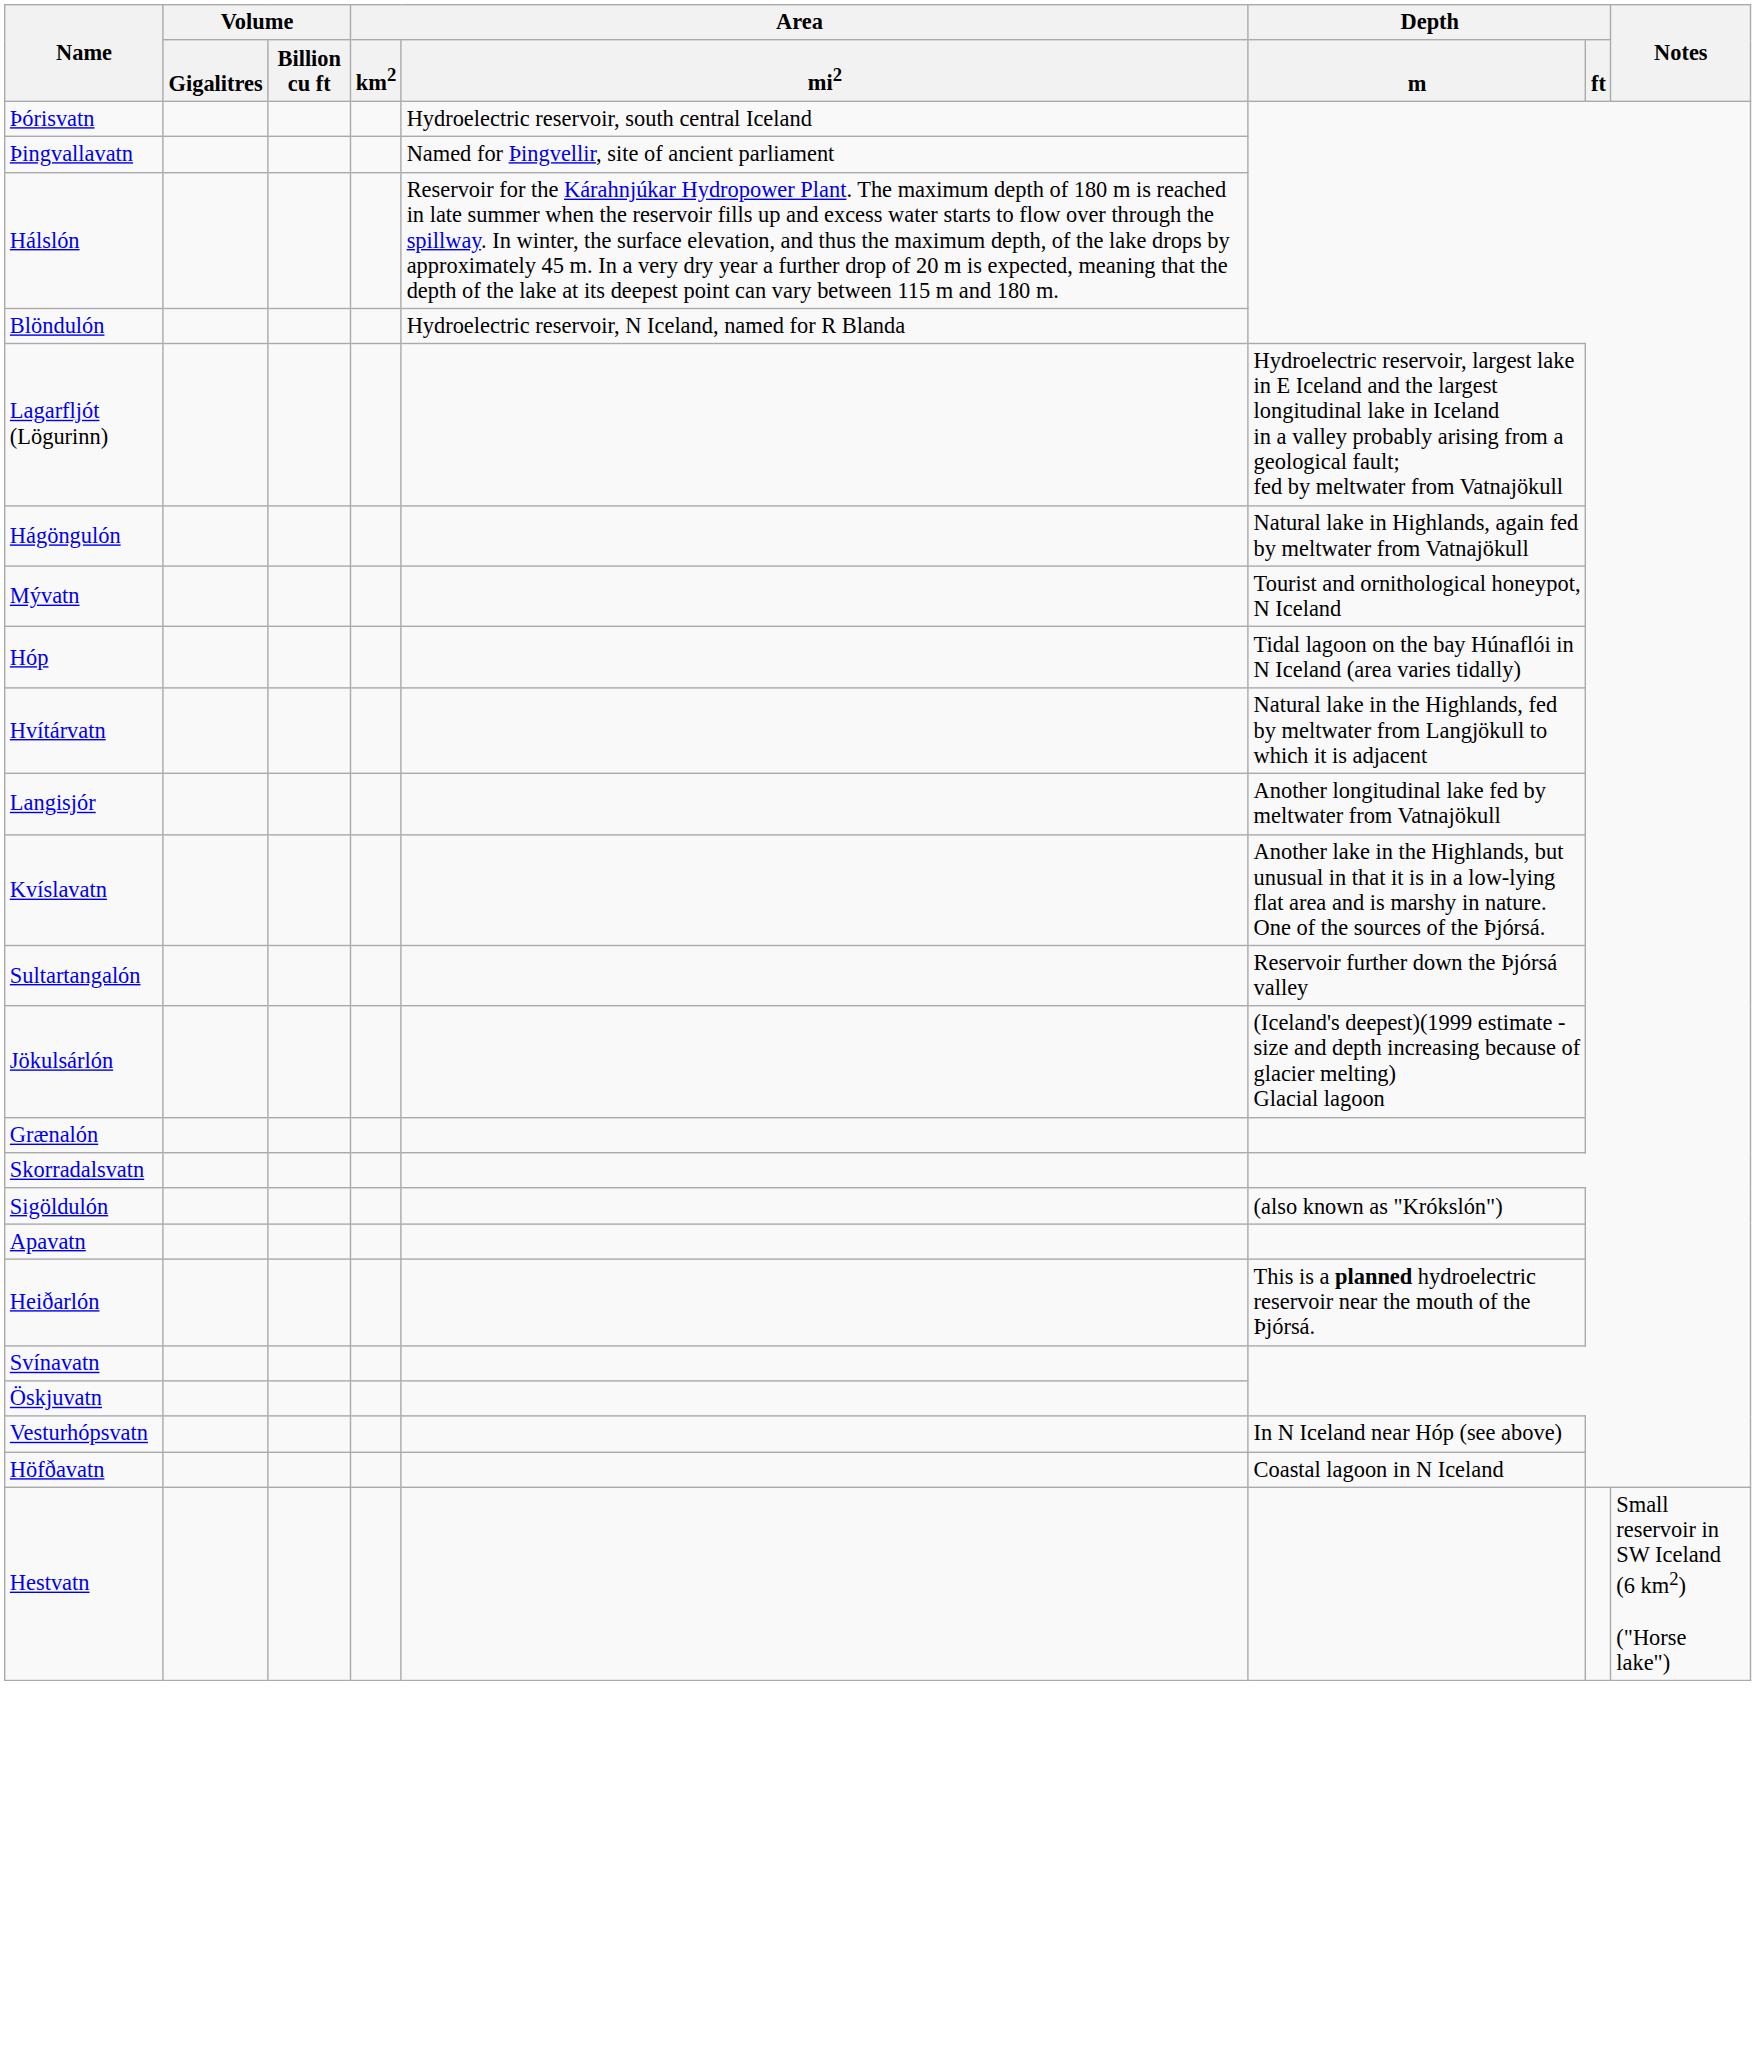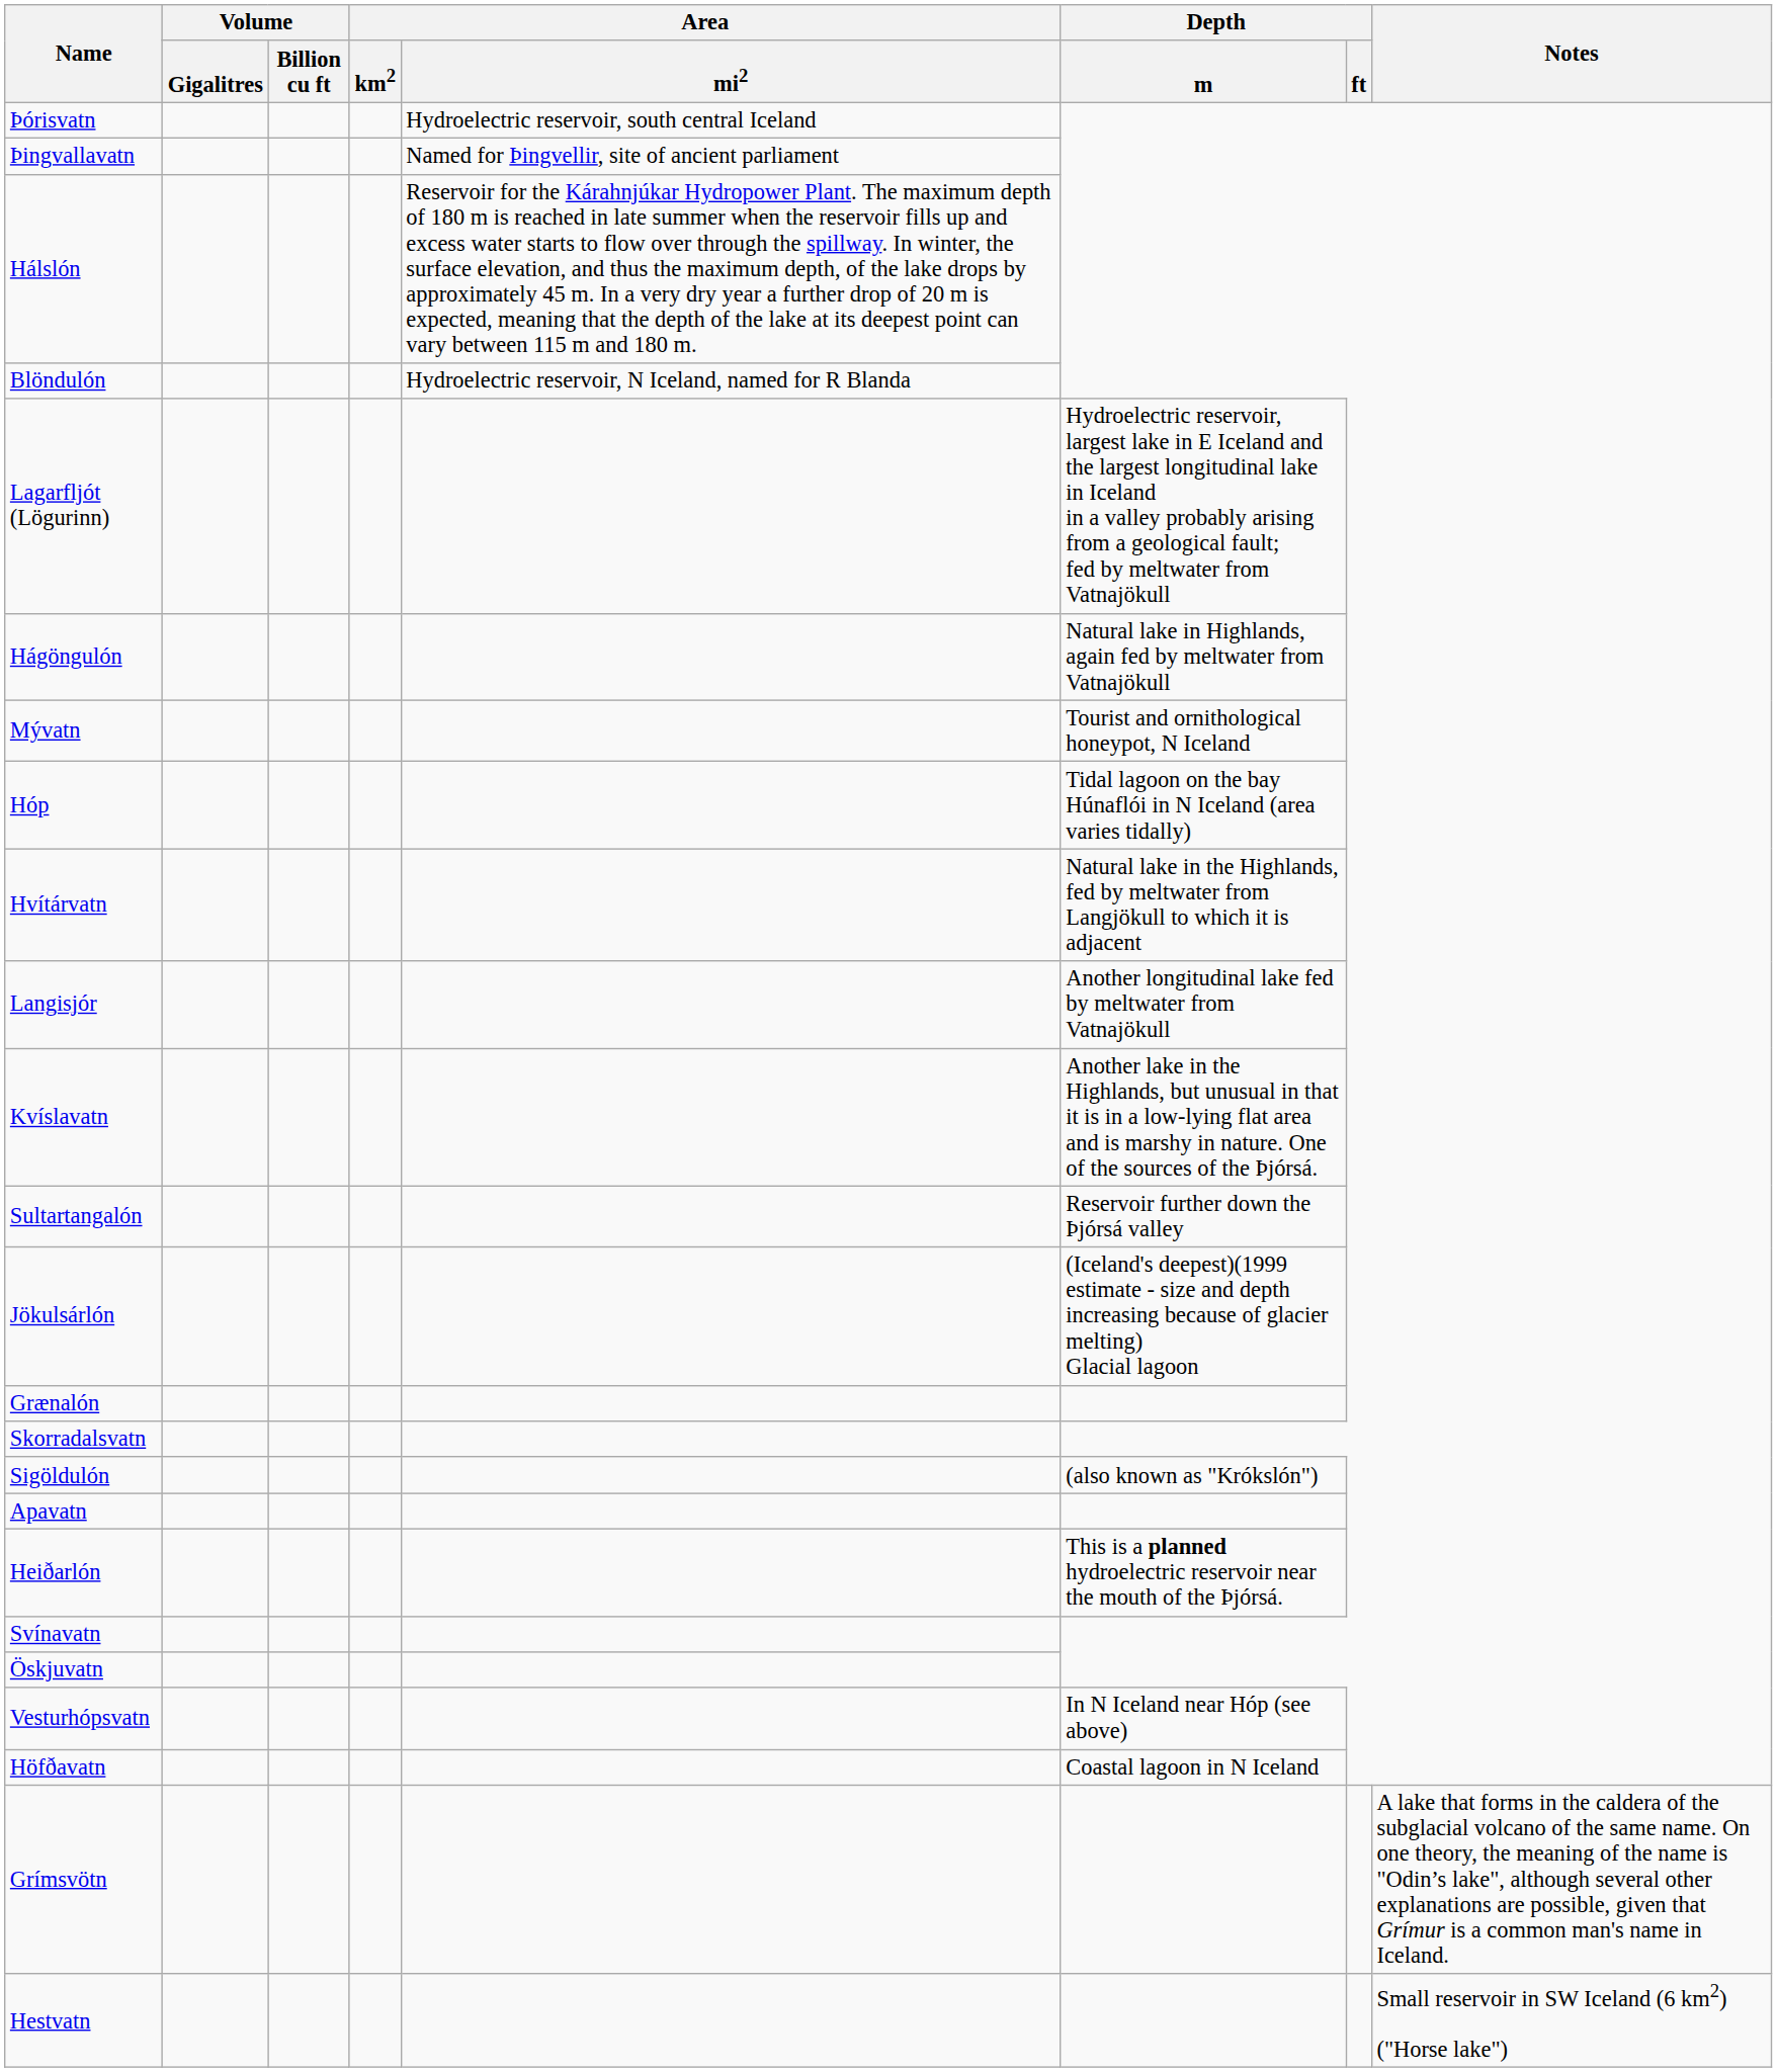+ row: Grímsvötn | A lake that forms in the caldera of the subglacial volcano of the same name. On one theory, the meaning of the name is "Odin’s lake", although several other explanations are possible, given that Grímur is a common man's name in Iceland.
